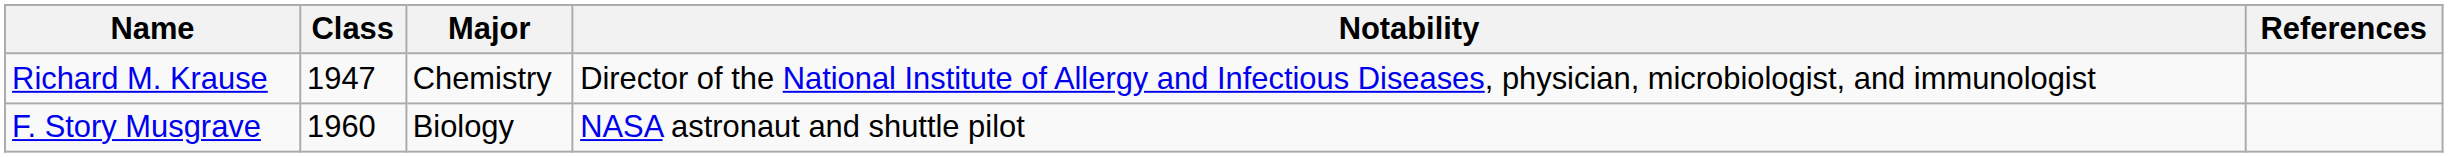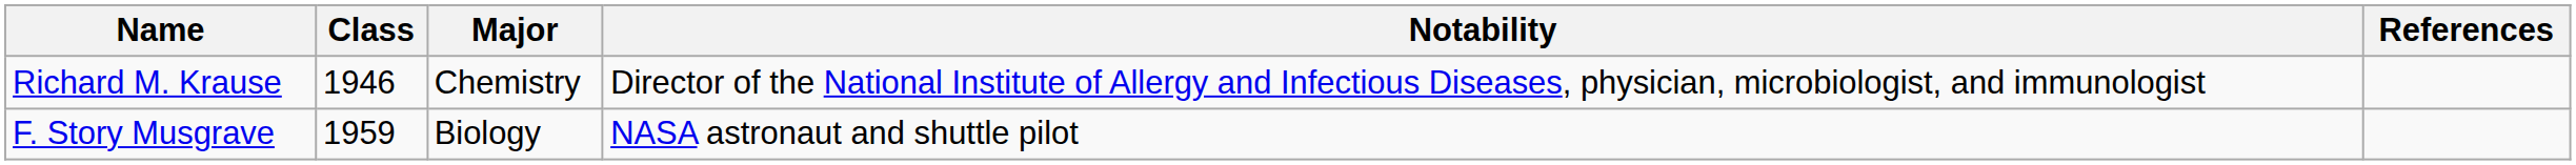Richard M. Krause | Class: 1947 -> 1946
F. Story Musgrave | Class: 1960 -> 1959
